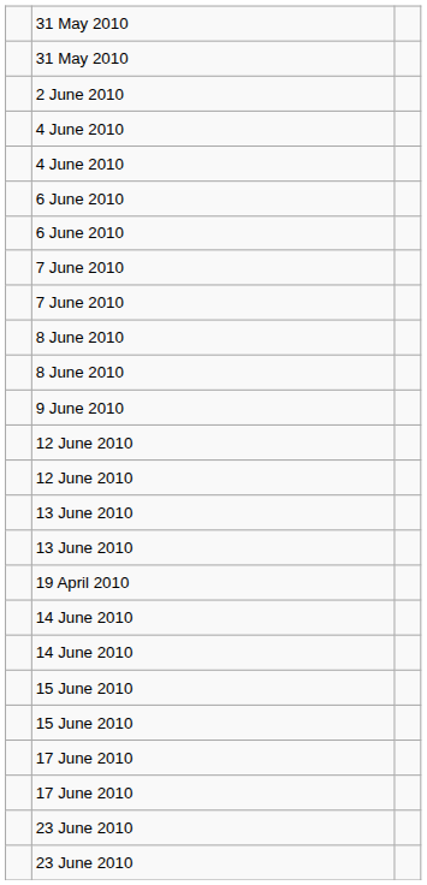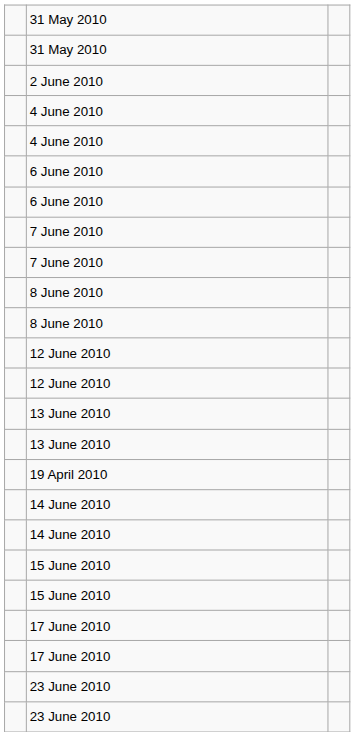- row: 9 June 2010
